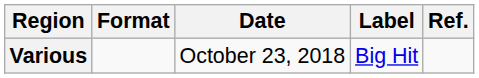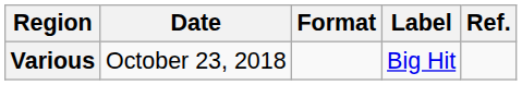columns swapped: Date <-> Format
